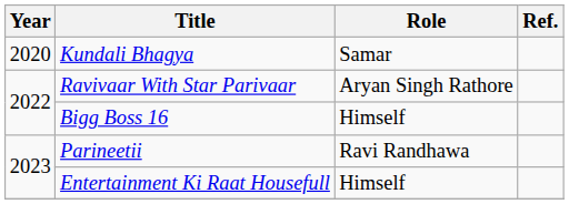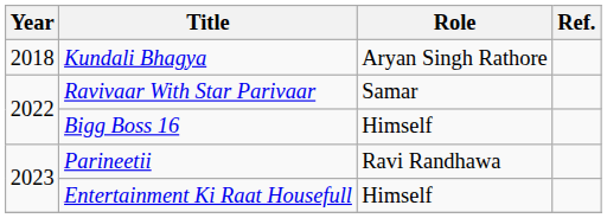Kundali Bhagya | Year: 2020 -> 2018
Kundali Bhagya | Role: Samar -> Aryan Singh Rathore
Ravivaar With Star Parivaar | Role: Aryan Singh Rathore -> Samar
